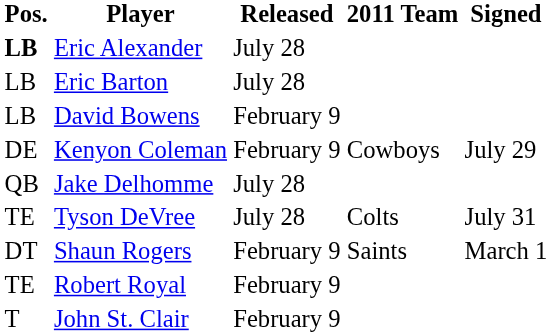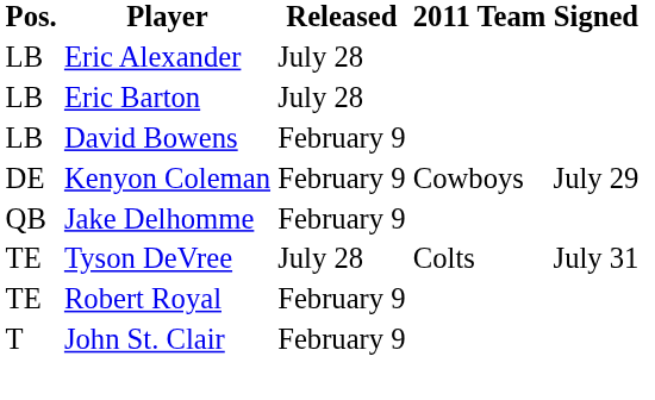Eric Alexander | Pos.: bold -> normal
Jake Delhomme | Released: July 28 -> February 9
- row: DT | Shaun Rogers | February 9 | Saints | March 1
